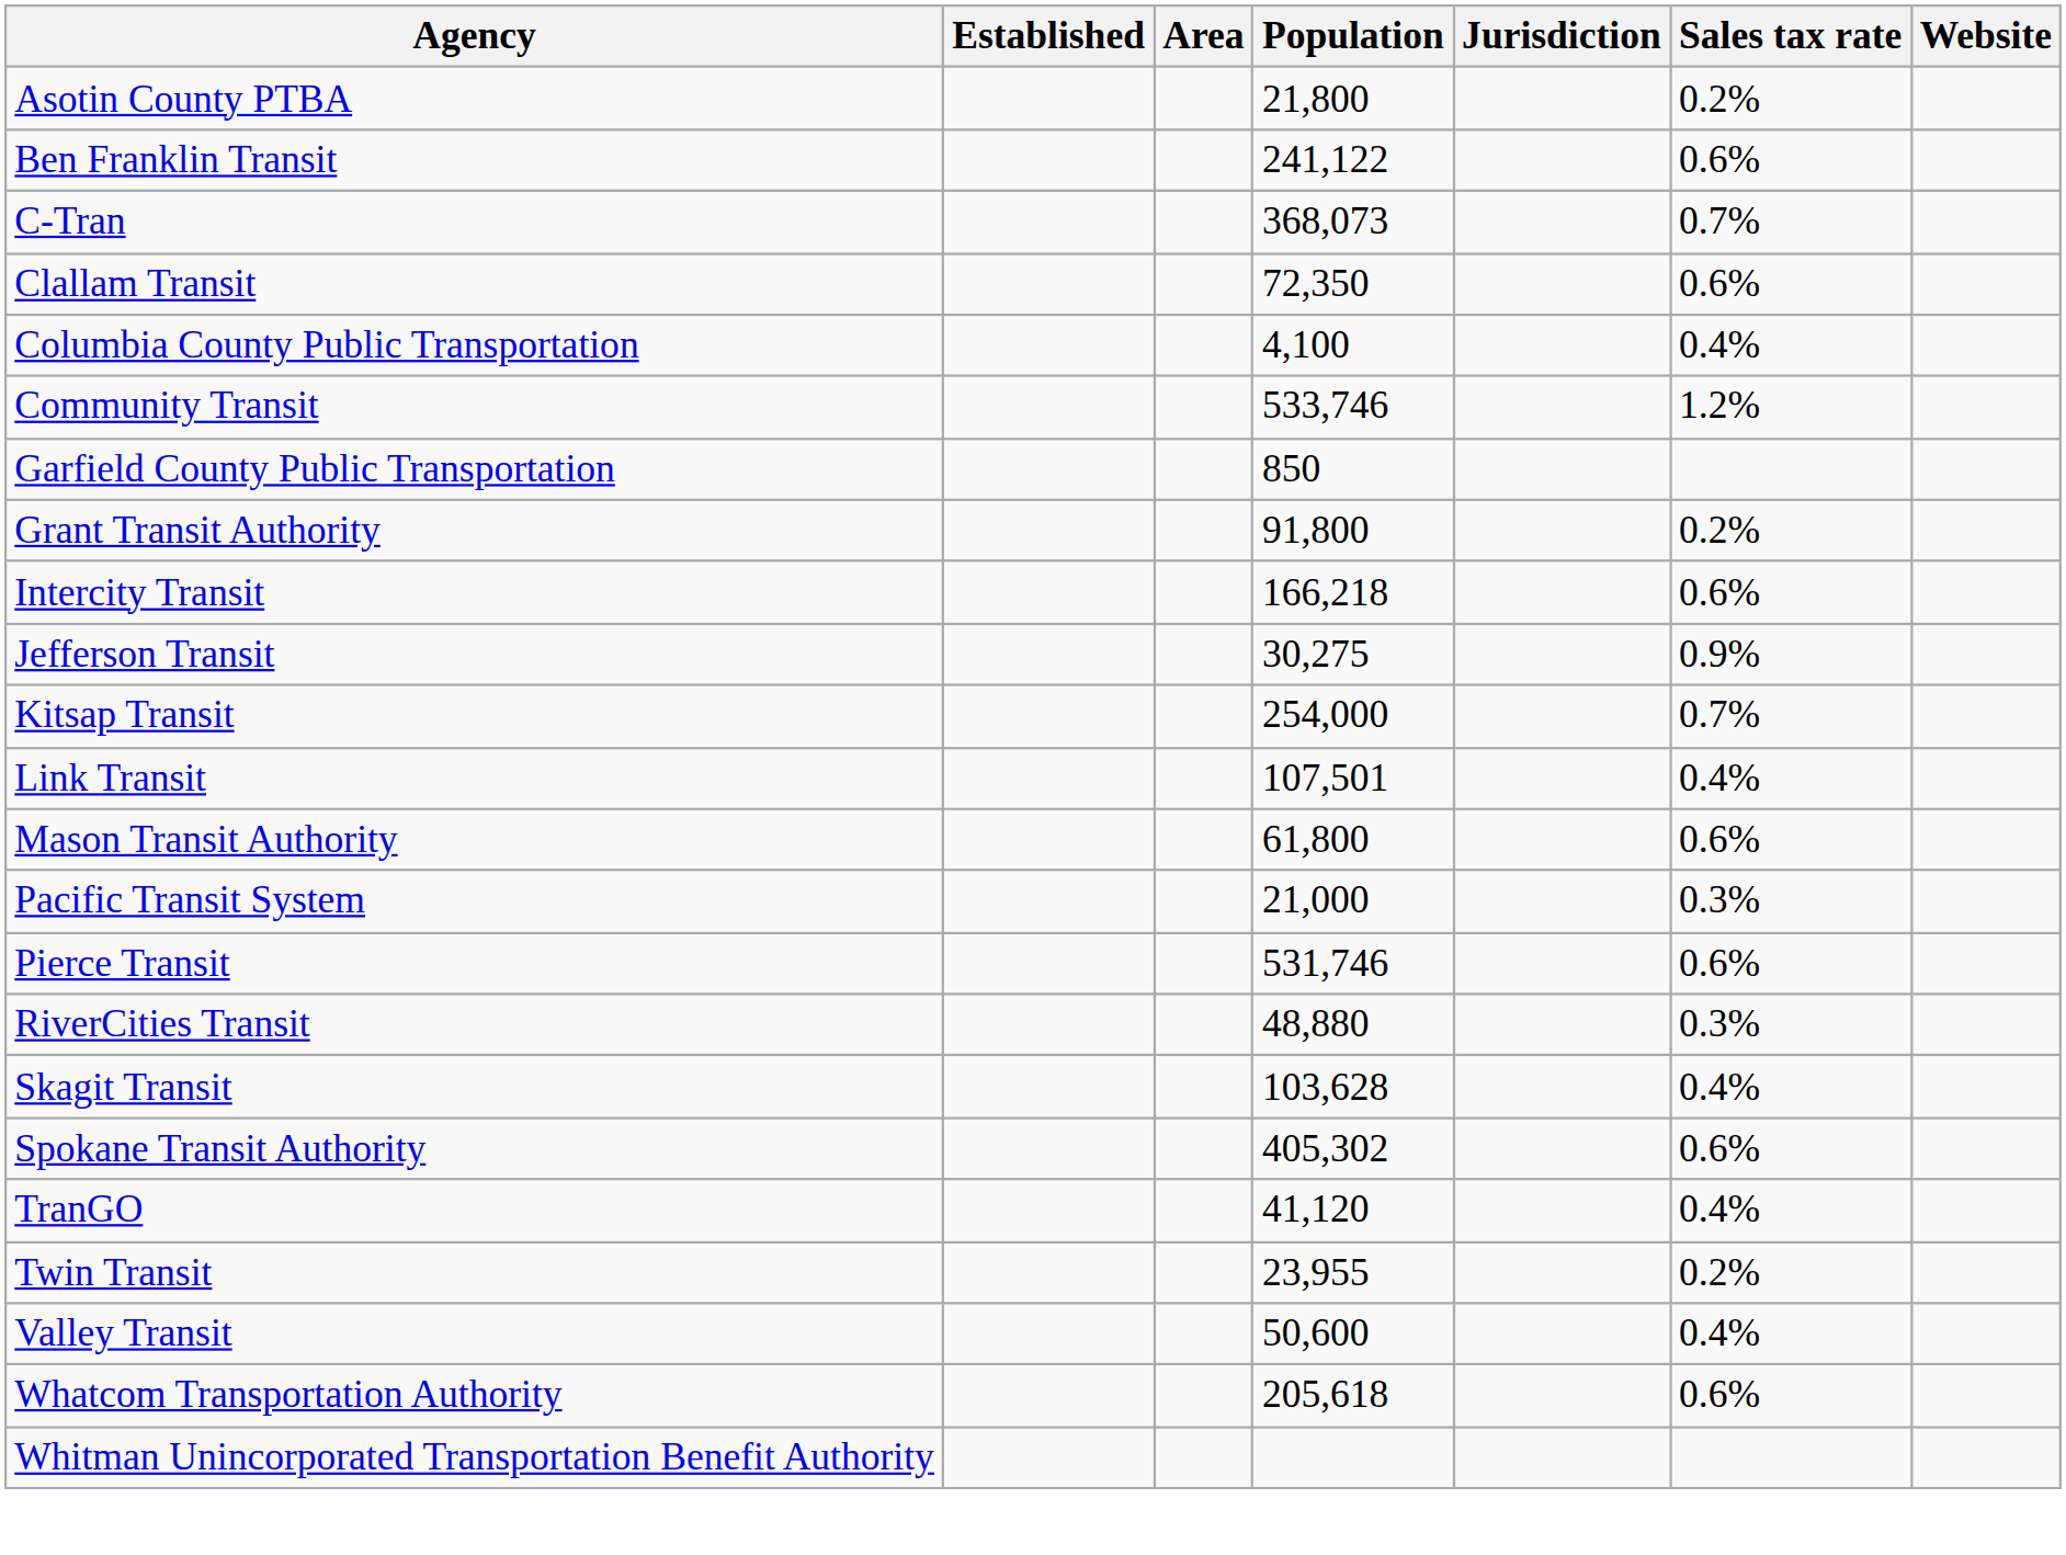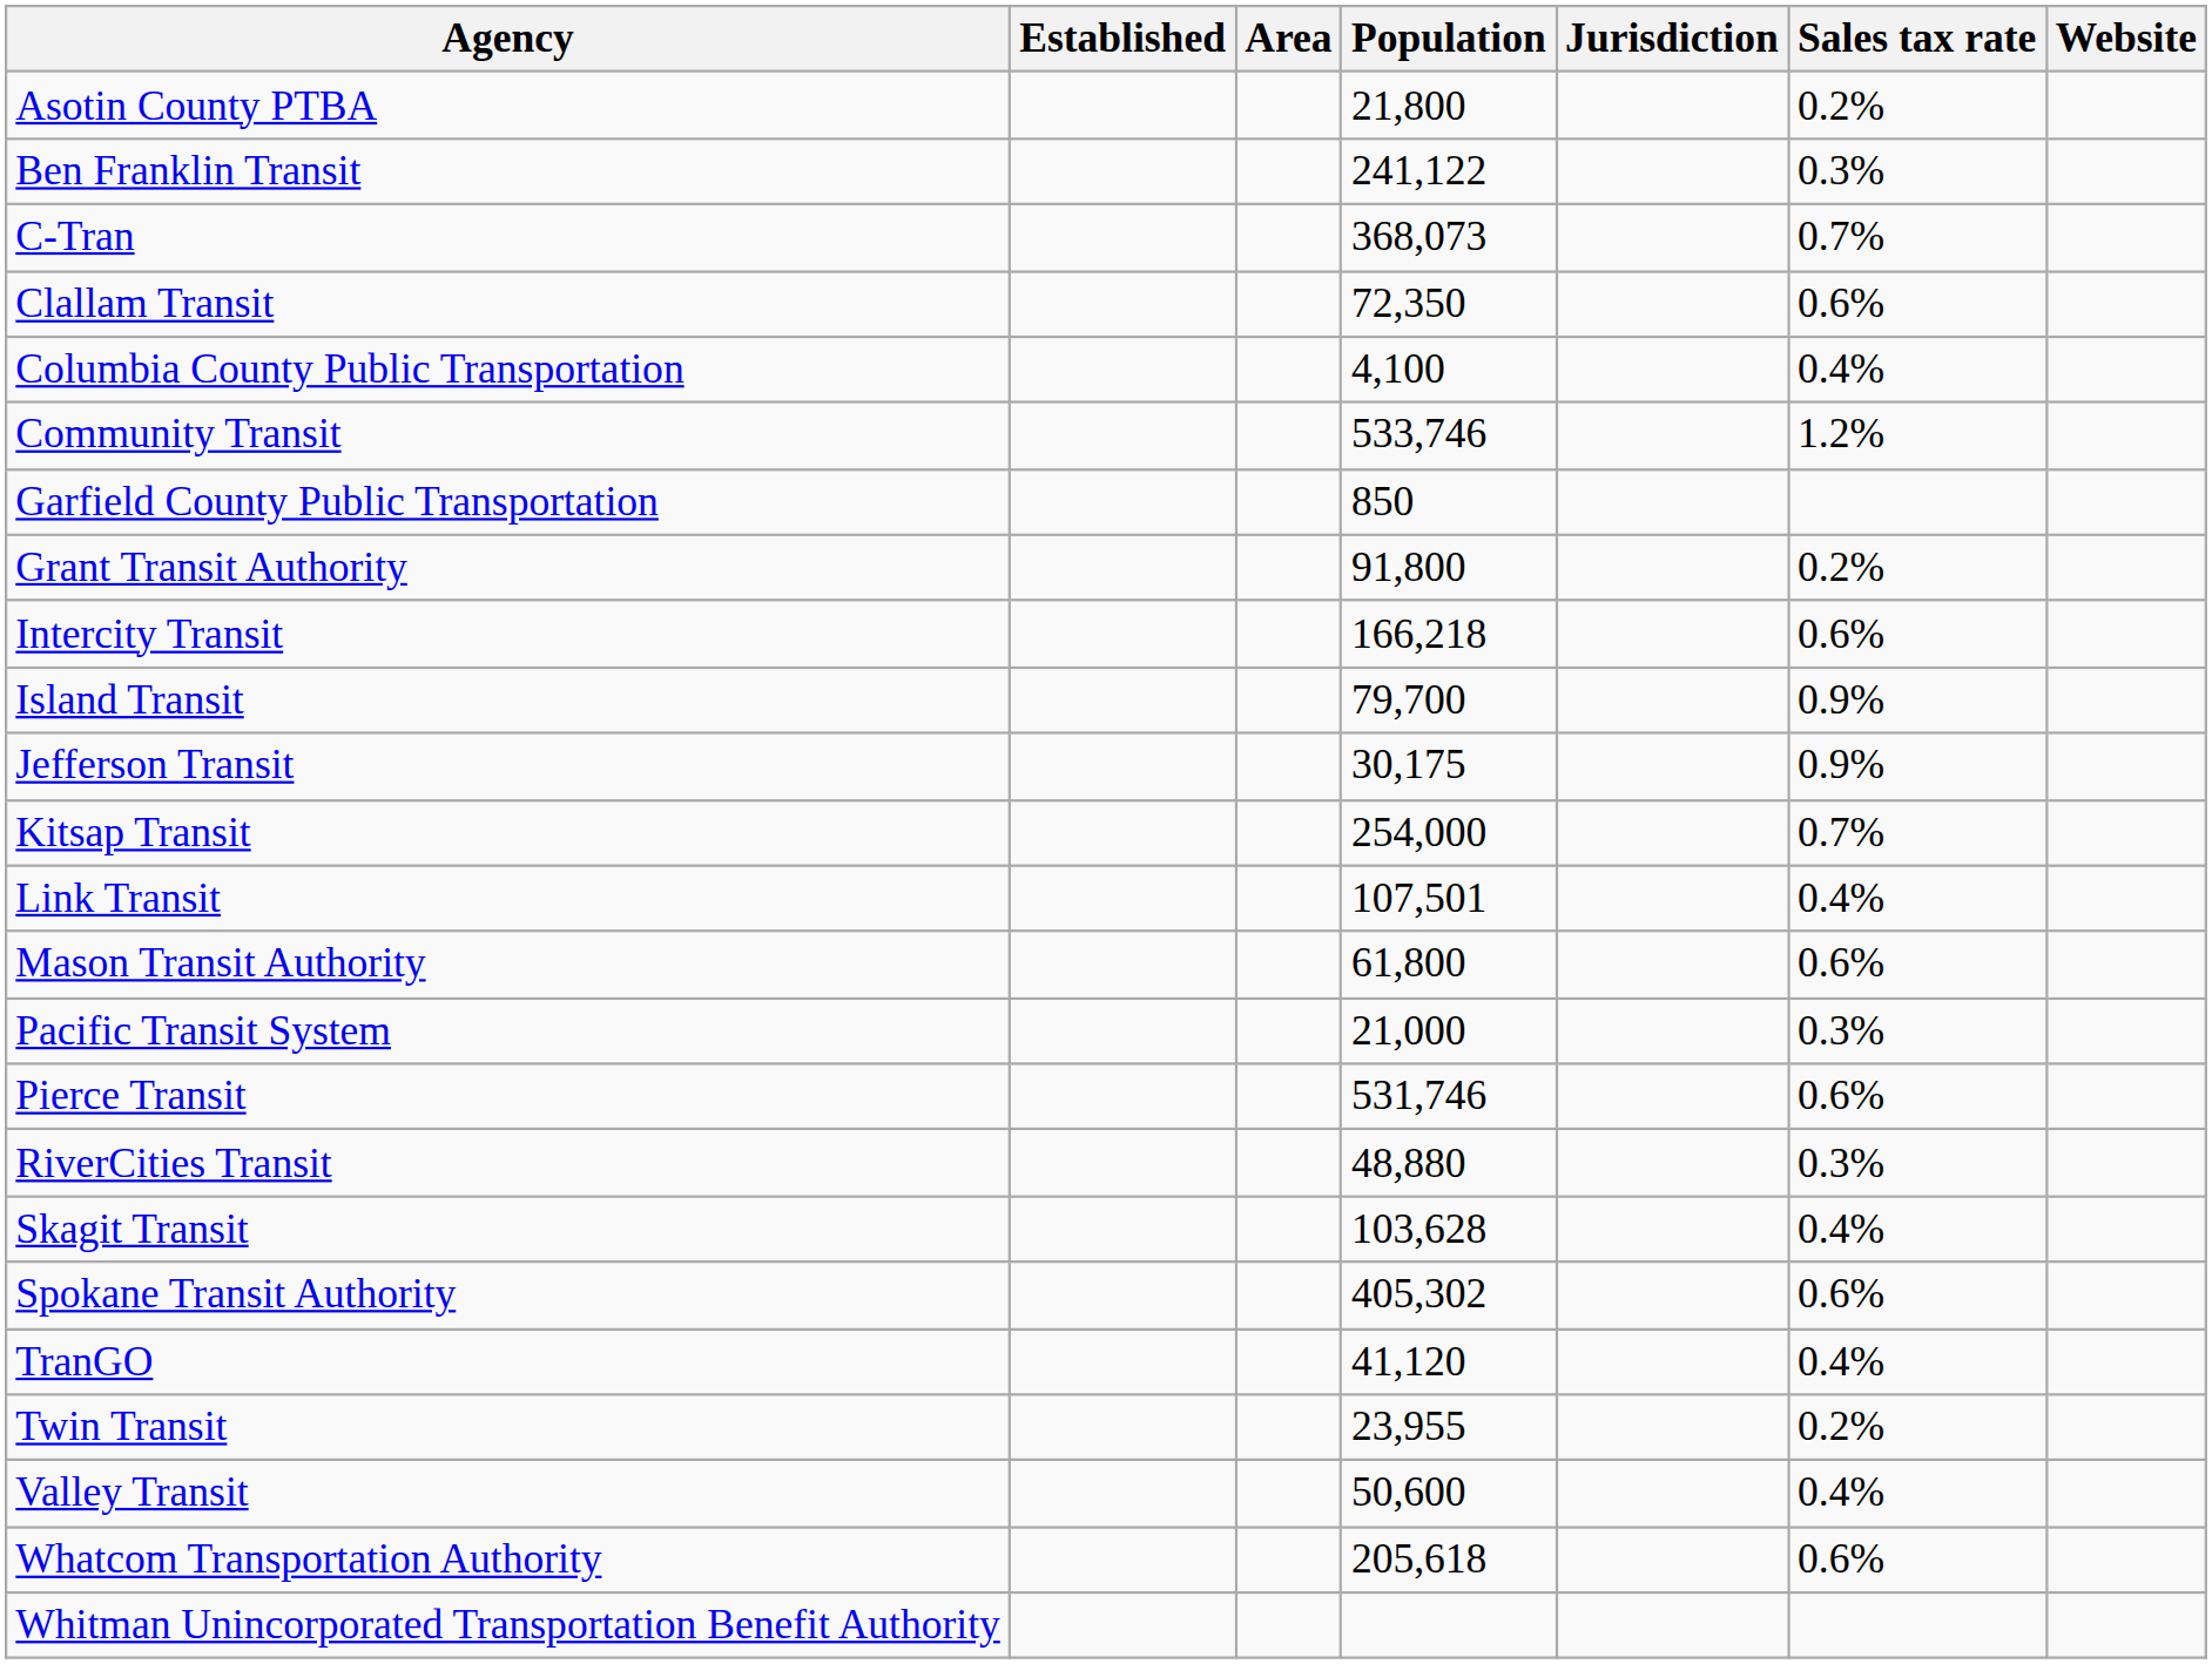Ben Franklin Transit | Sales tax rate: 0.6% -> 0.3%
+ row: Island Transit | 79,700 | 0.9%
Jefferson Transit | Population: 30,275 -> 30,175
